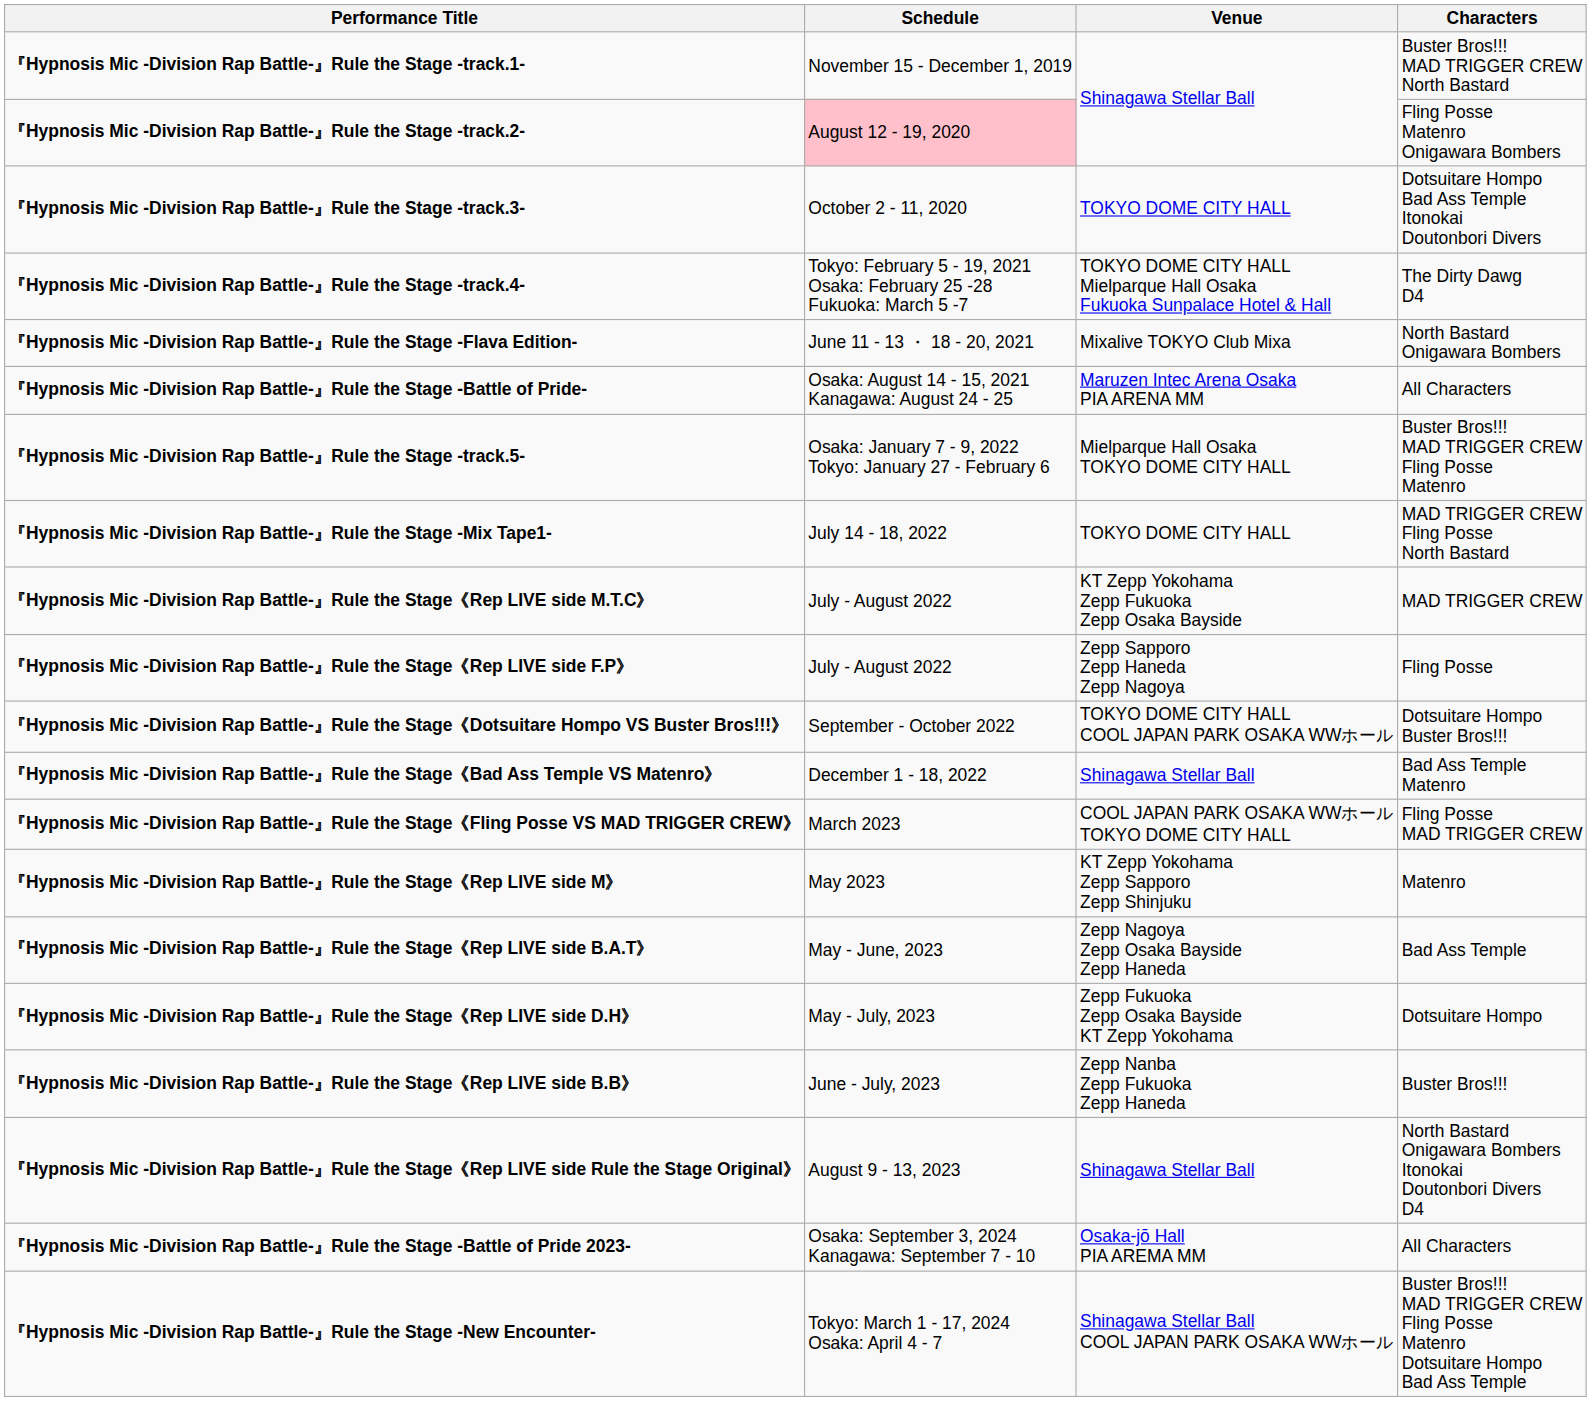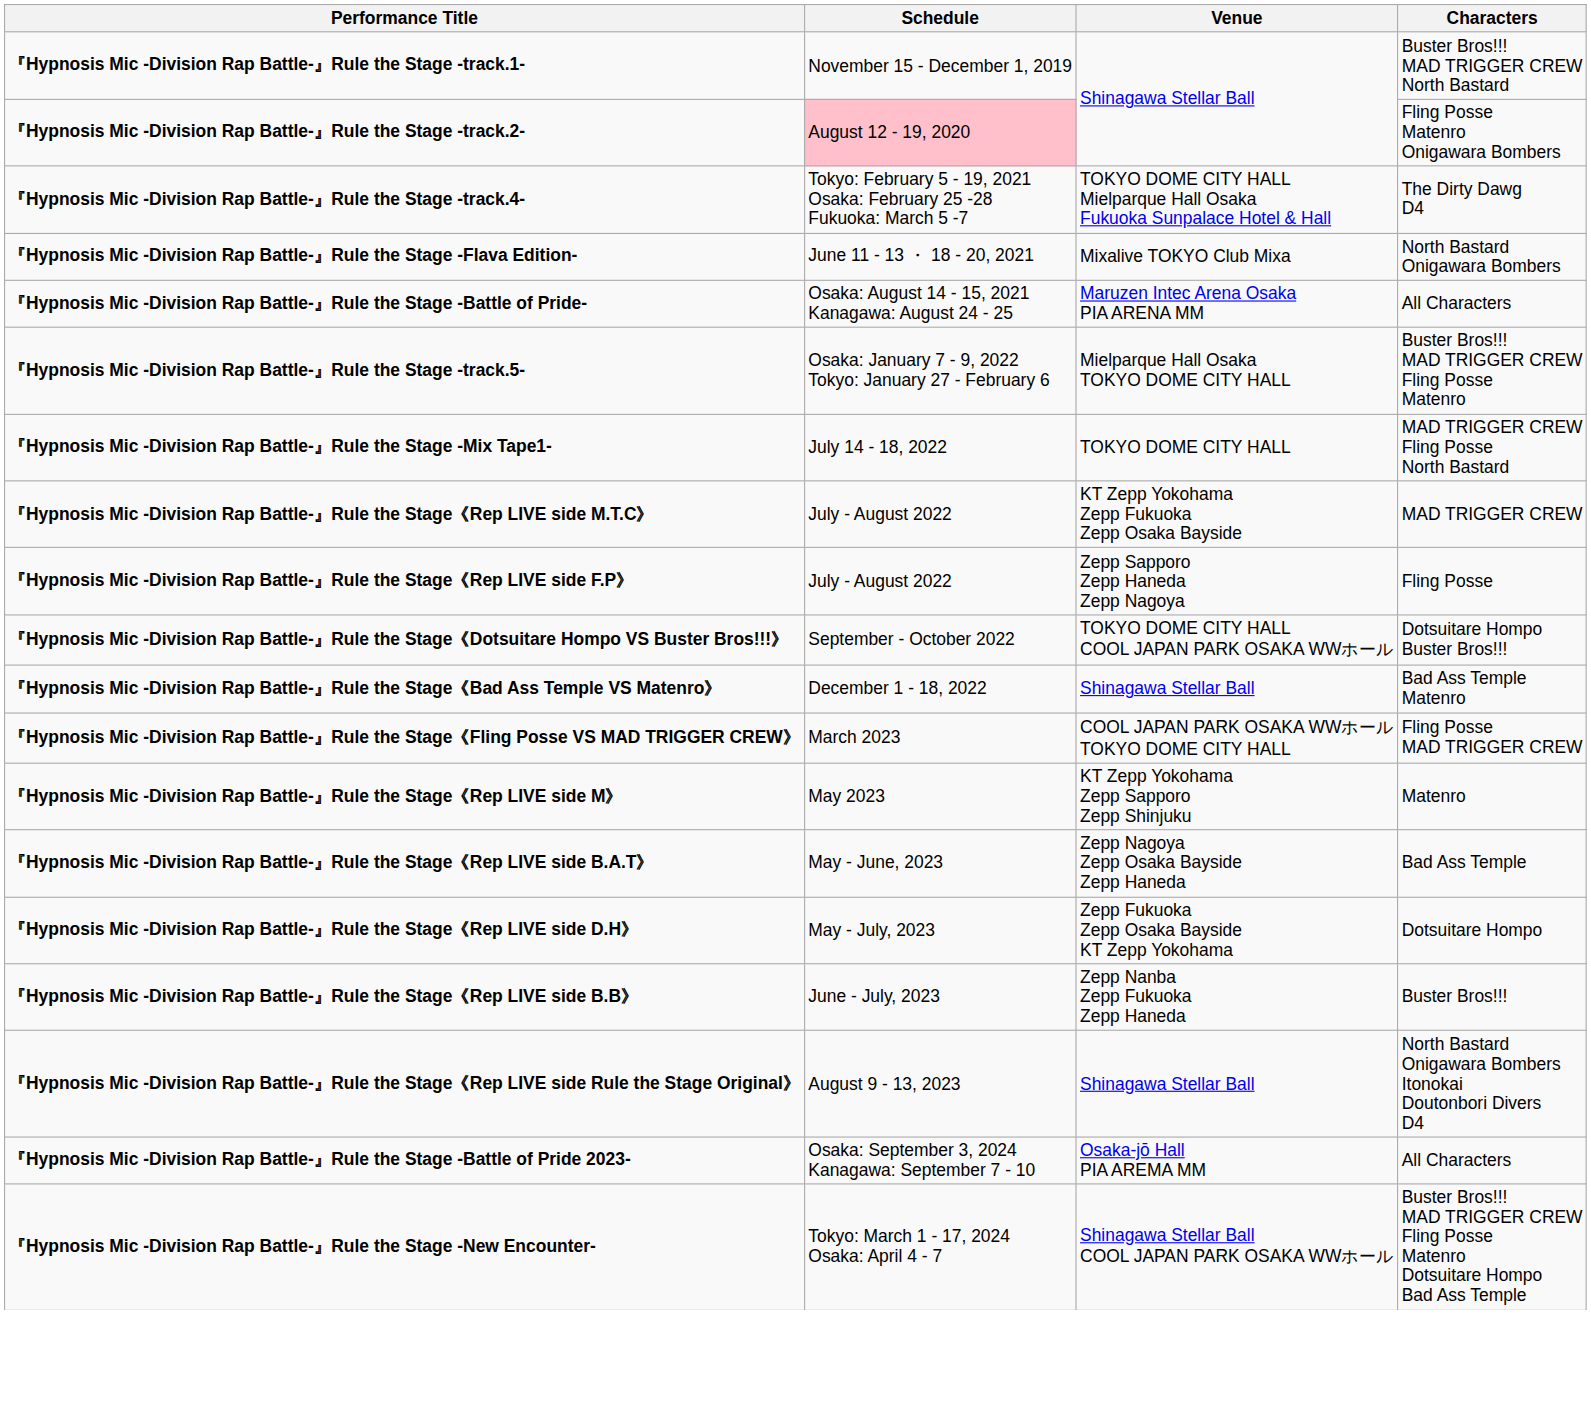- row: 『Hypnosis Mic -Division Rap Battle-』Rule the Stage -track.3- | October 2 - 11, 2020 | TOKYO DOME CITY HALL | Dotsuitare Hompo Bad Ass Temple Itonokai Doutonbori Divers
